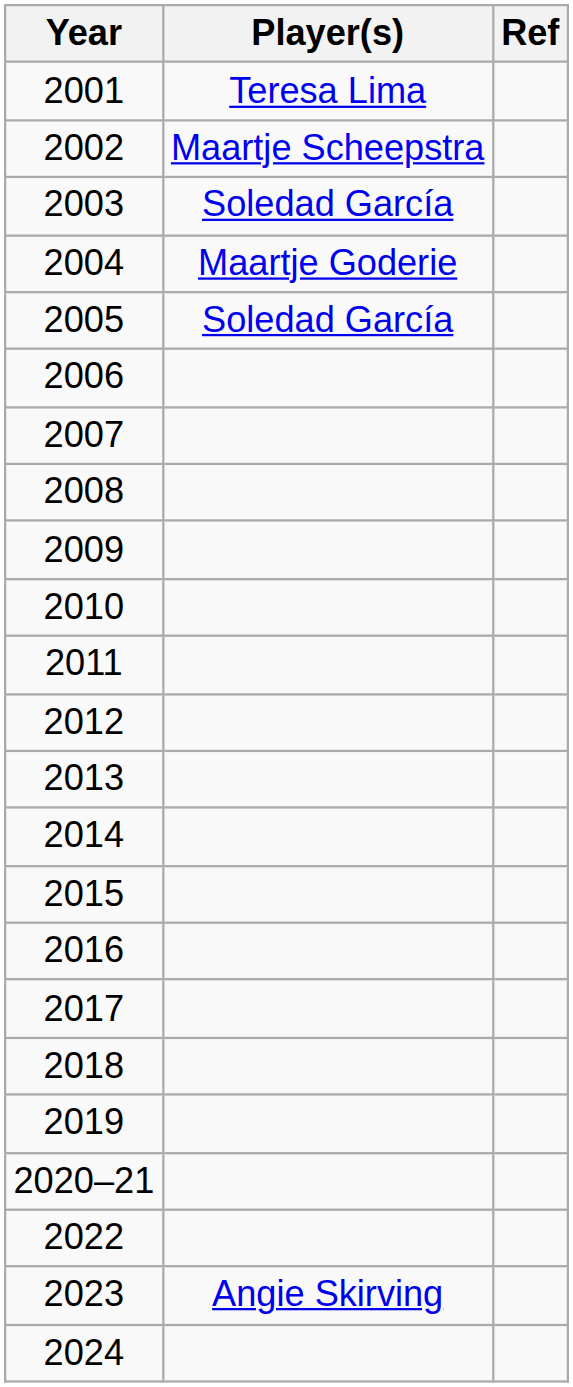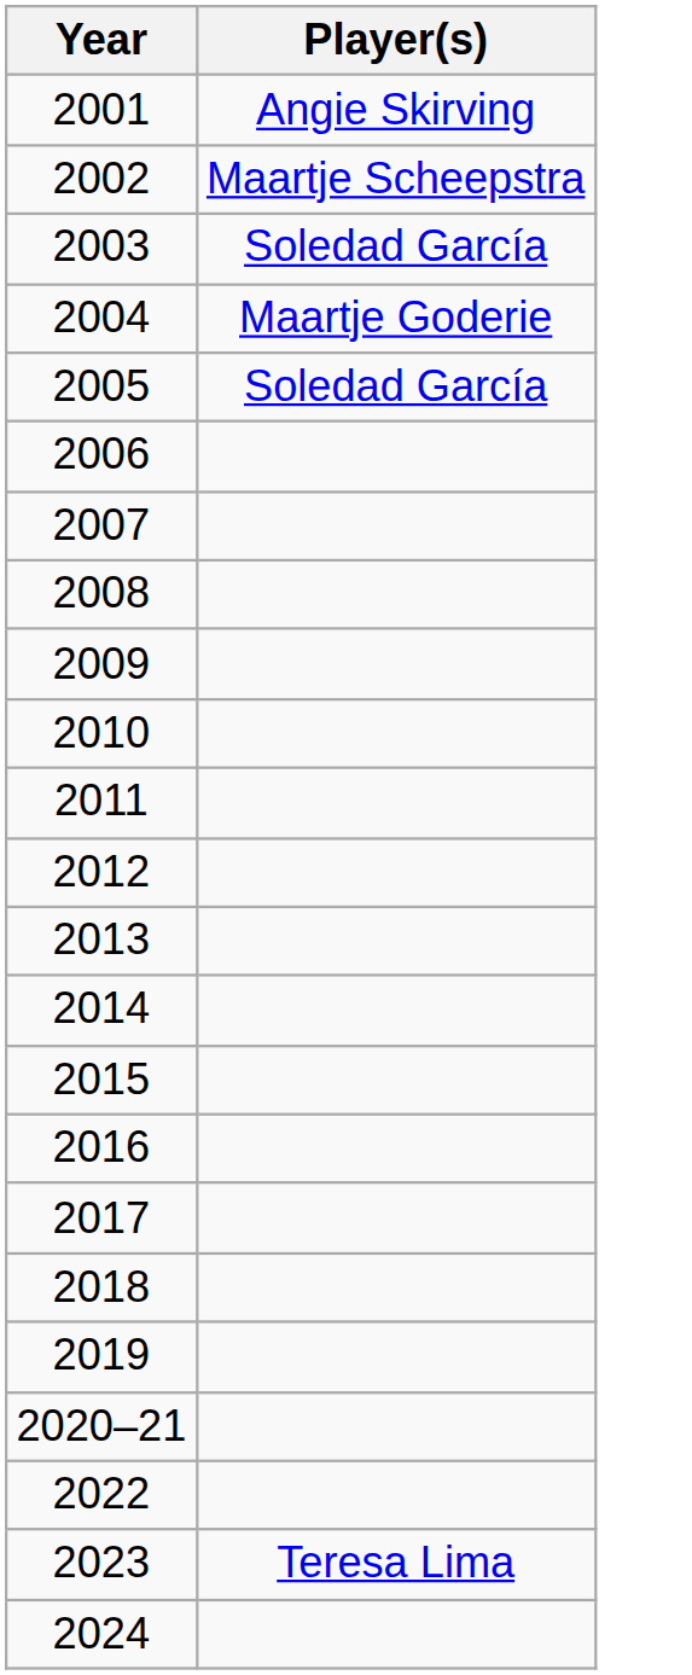- column: Ref
2001 | Player(s): Teresa Lima -> Angie Skirving
2023 | Player(s): Angie Skirving -> Teresa Lima
